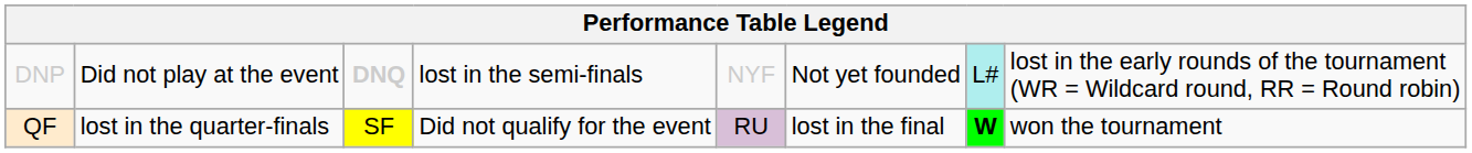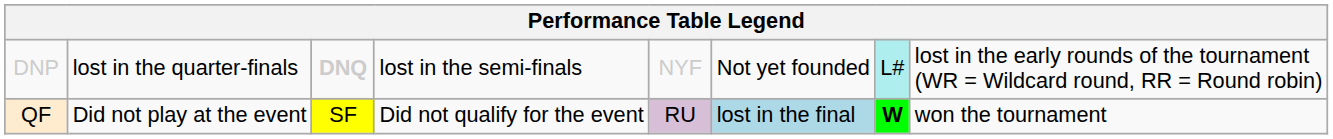DNP | column 2: Did not play at the event -> lost in the quarter-finals
QF | column 2: lost in the quarter-finals -> Did not play at the event
QF | column 6: no background -> lightblue background
